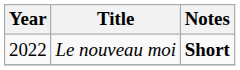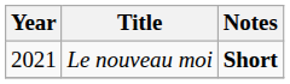Le nouveau moi | Year: 2022 -> 2021
